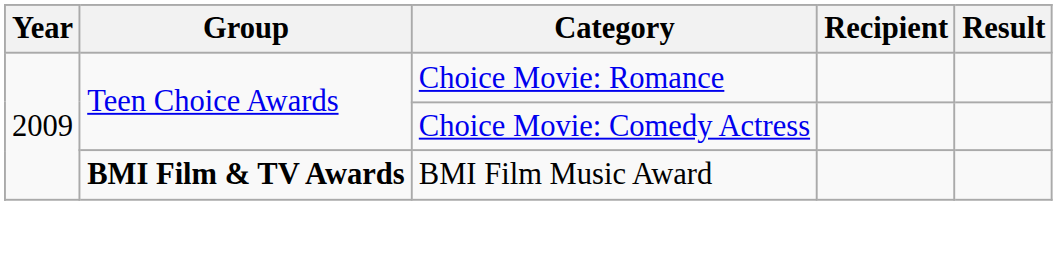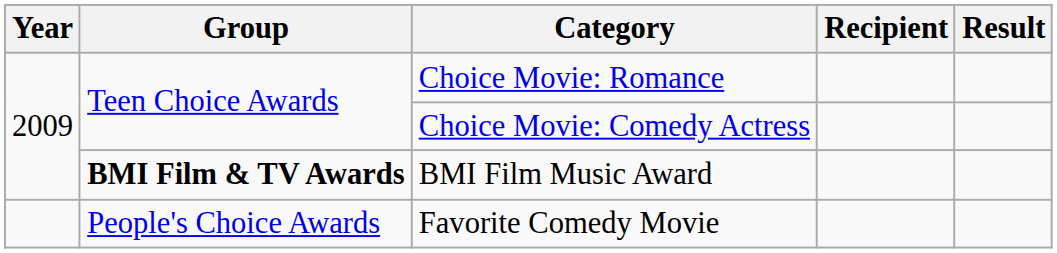+ row: People's Choice Awards | Favorite Comedy Movie
